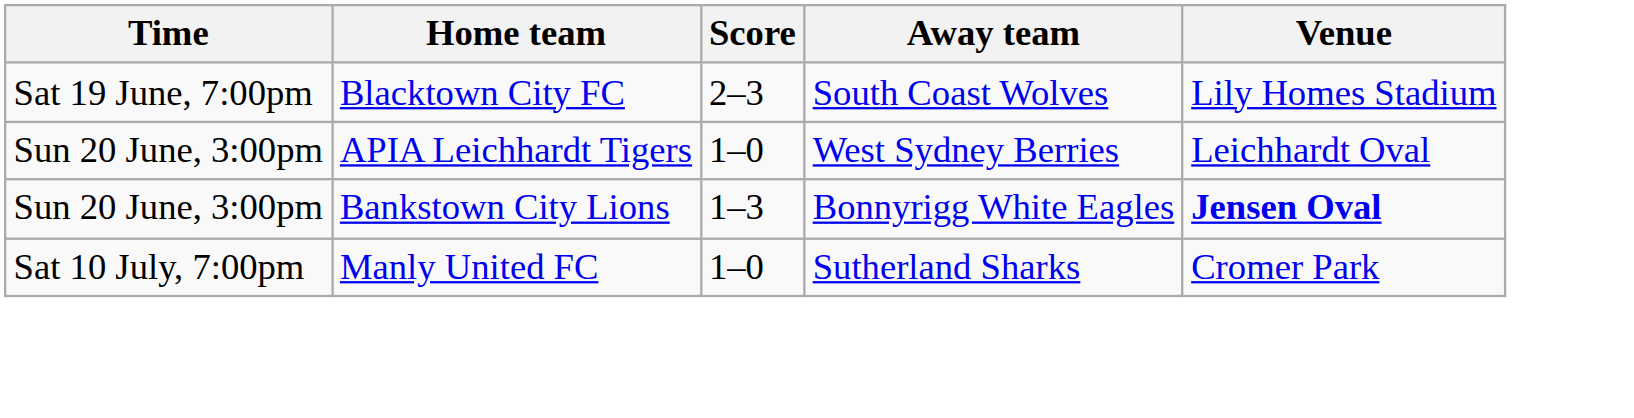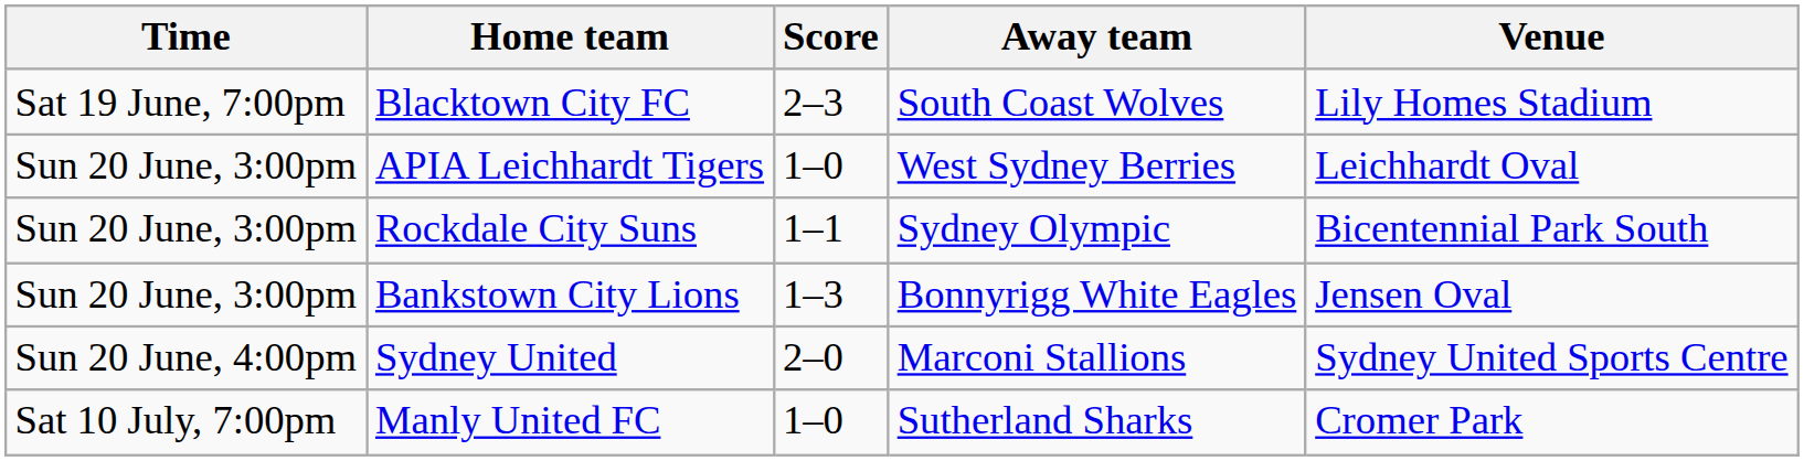+ row: Sun 20 June, 3:00pm | Rockdale City Suns | 1–1 | Sydney Olympic | Bicentennial Park South
Bankstown City Lions | Venue: bold -> normal
+ row: Sun 20 June, 4:00pm | Sydney United | 2–0 | Marconi Stallions | Sydney United Sports Centre
